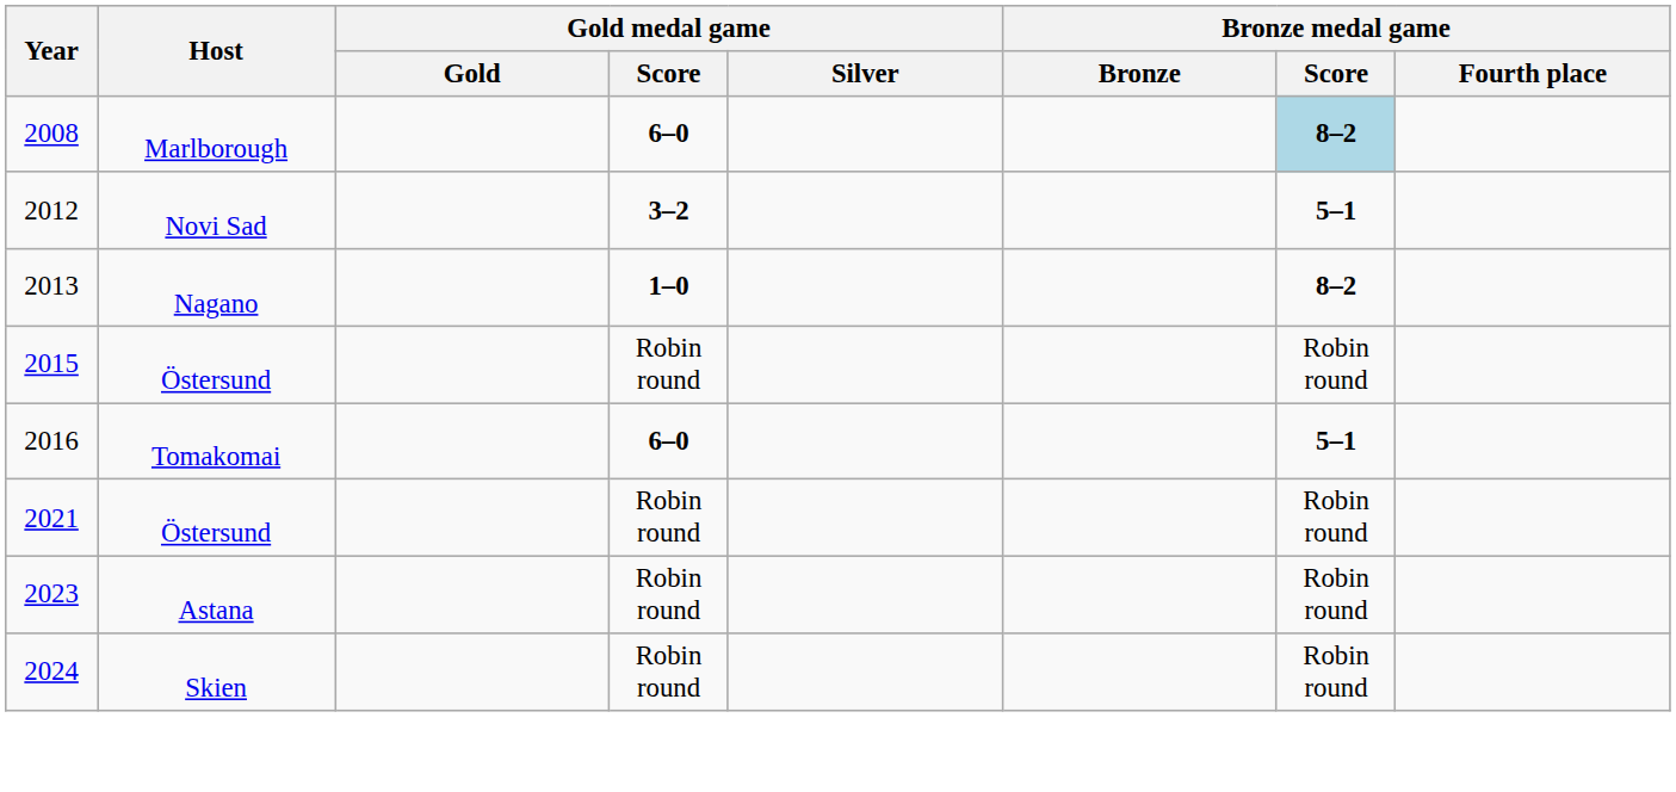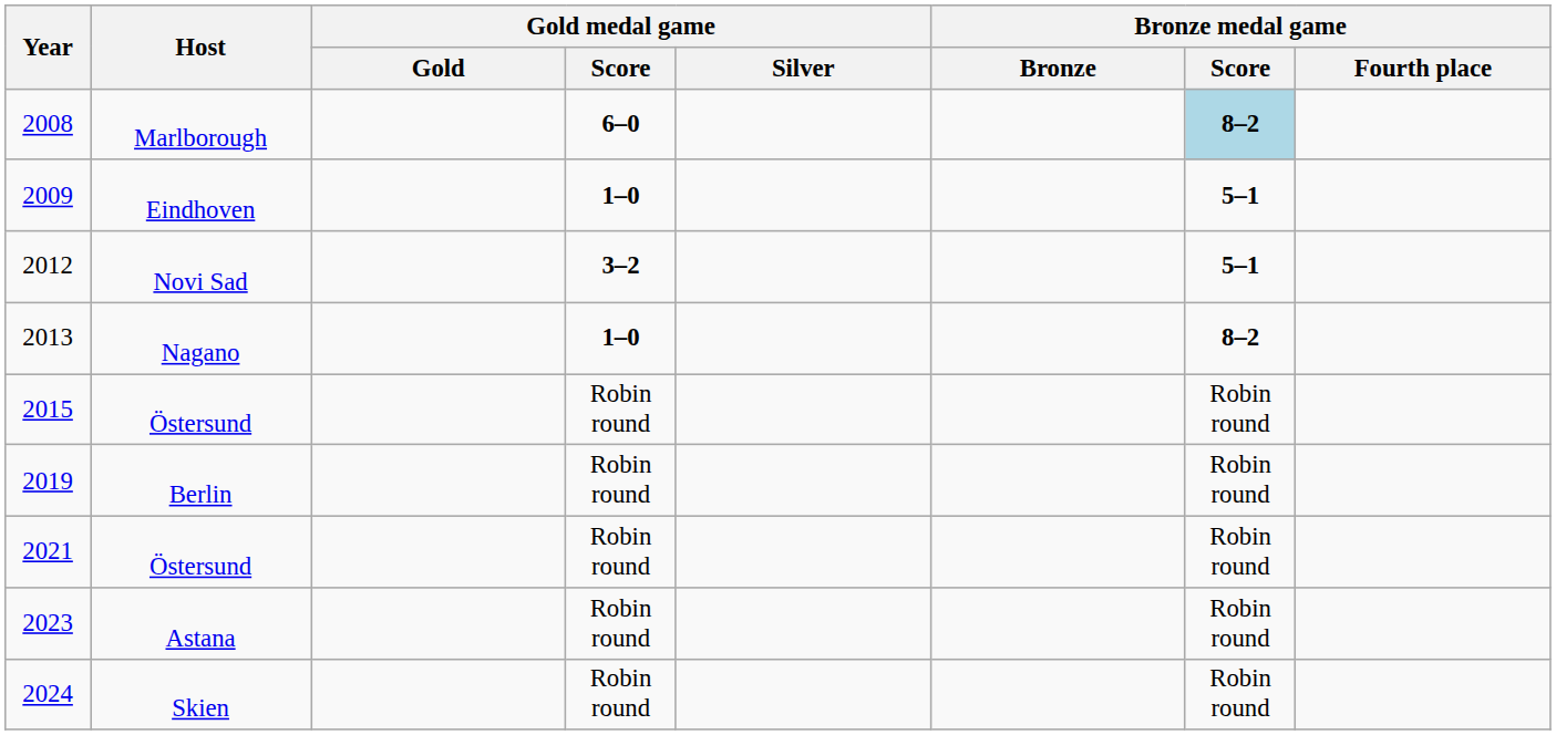+ row: 2009 | Eindhoven | 1–0 | 5–1
- row: 2016 | Tomakomai | 6–0 | 5–1
+ row: 2019 | Berlin | Robin round | Robin round
